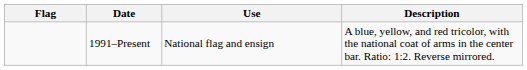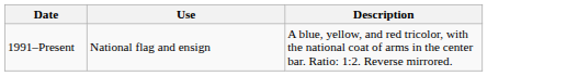- column: Flag
